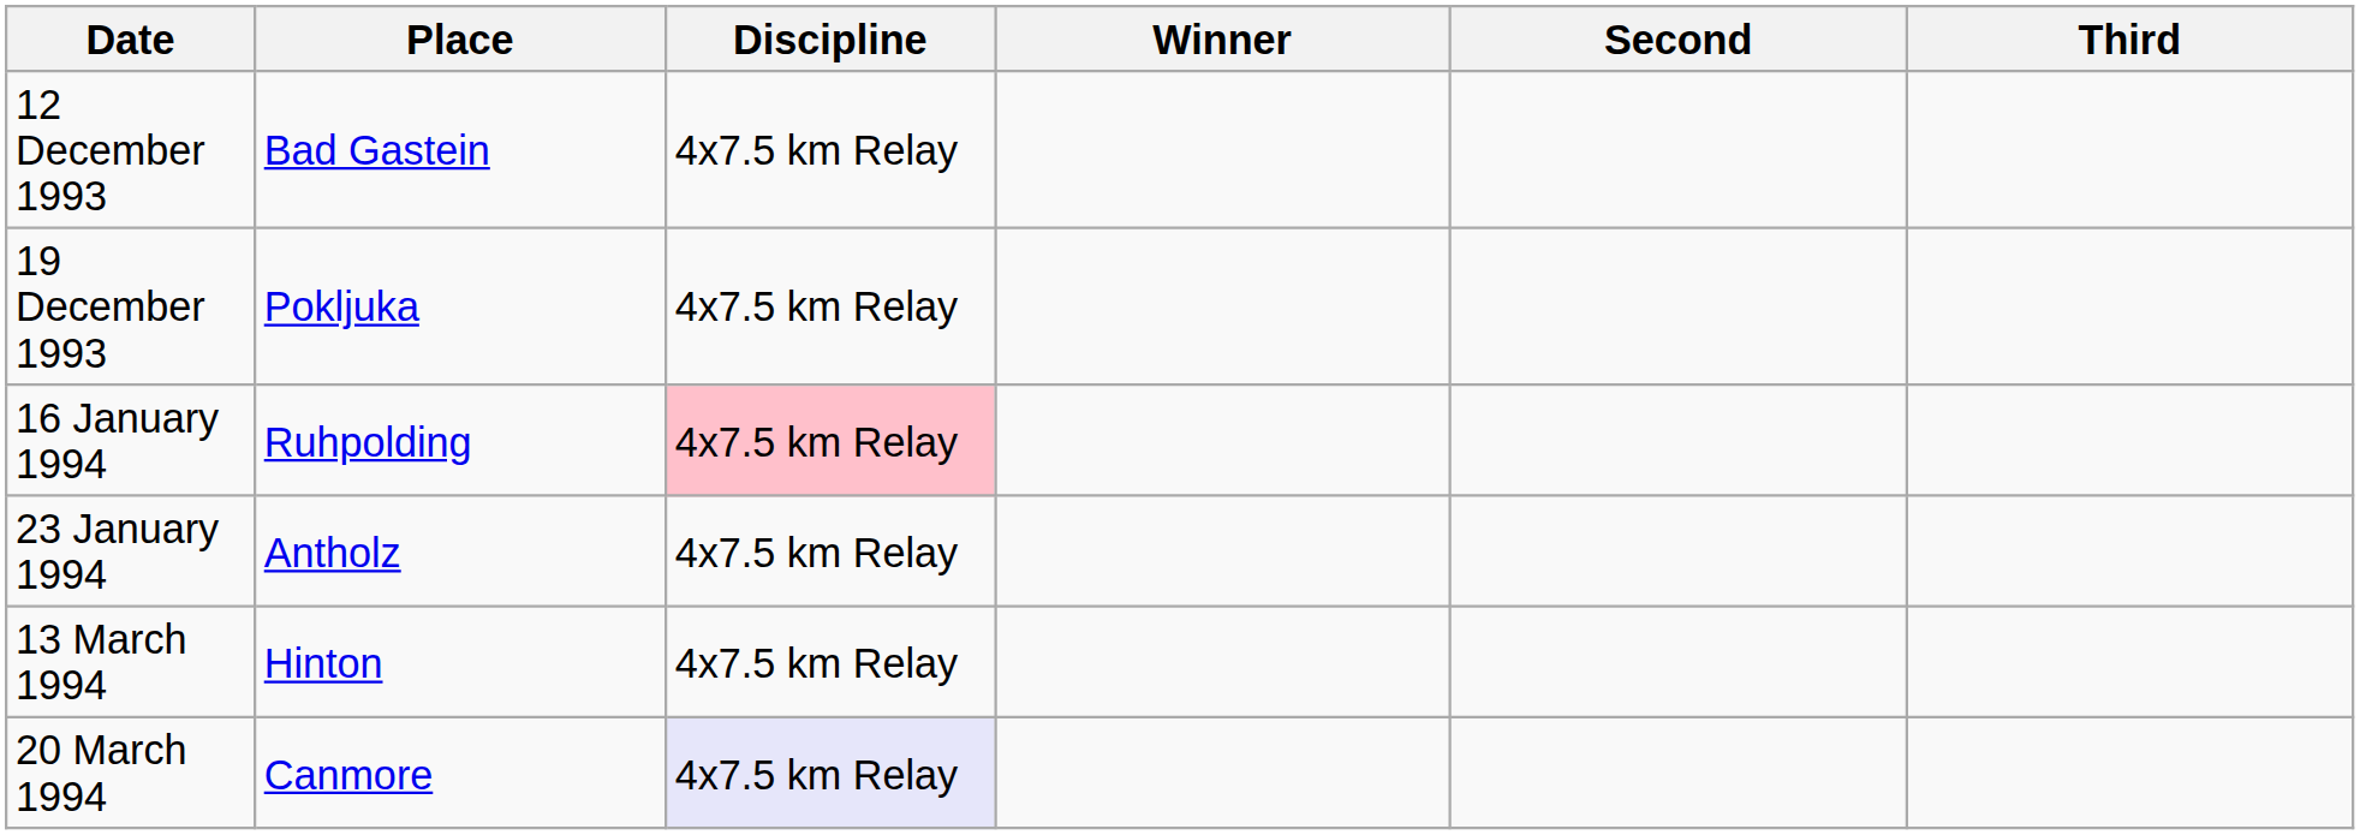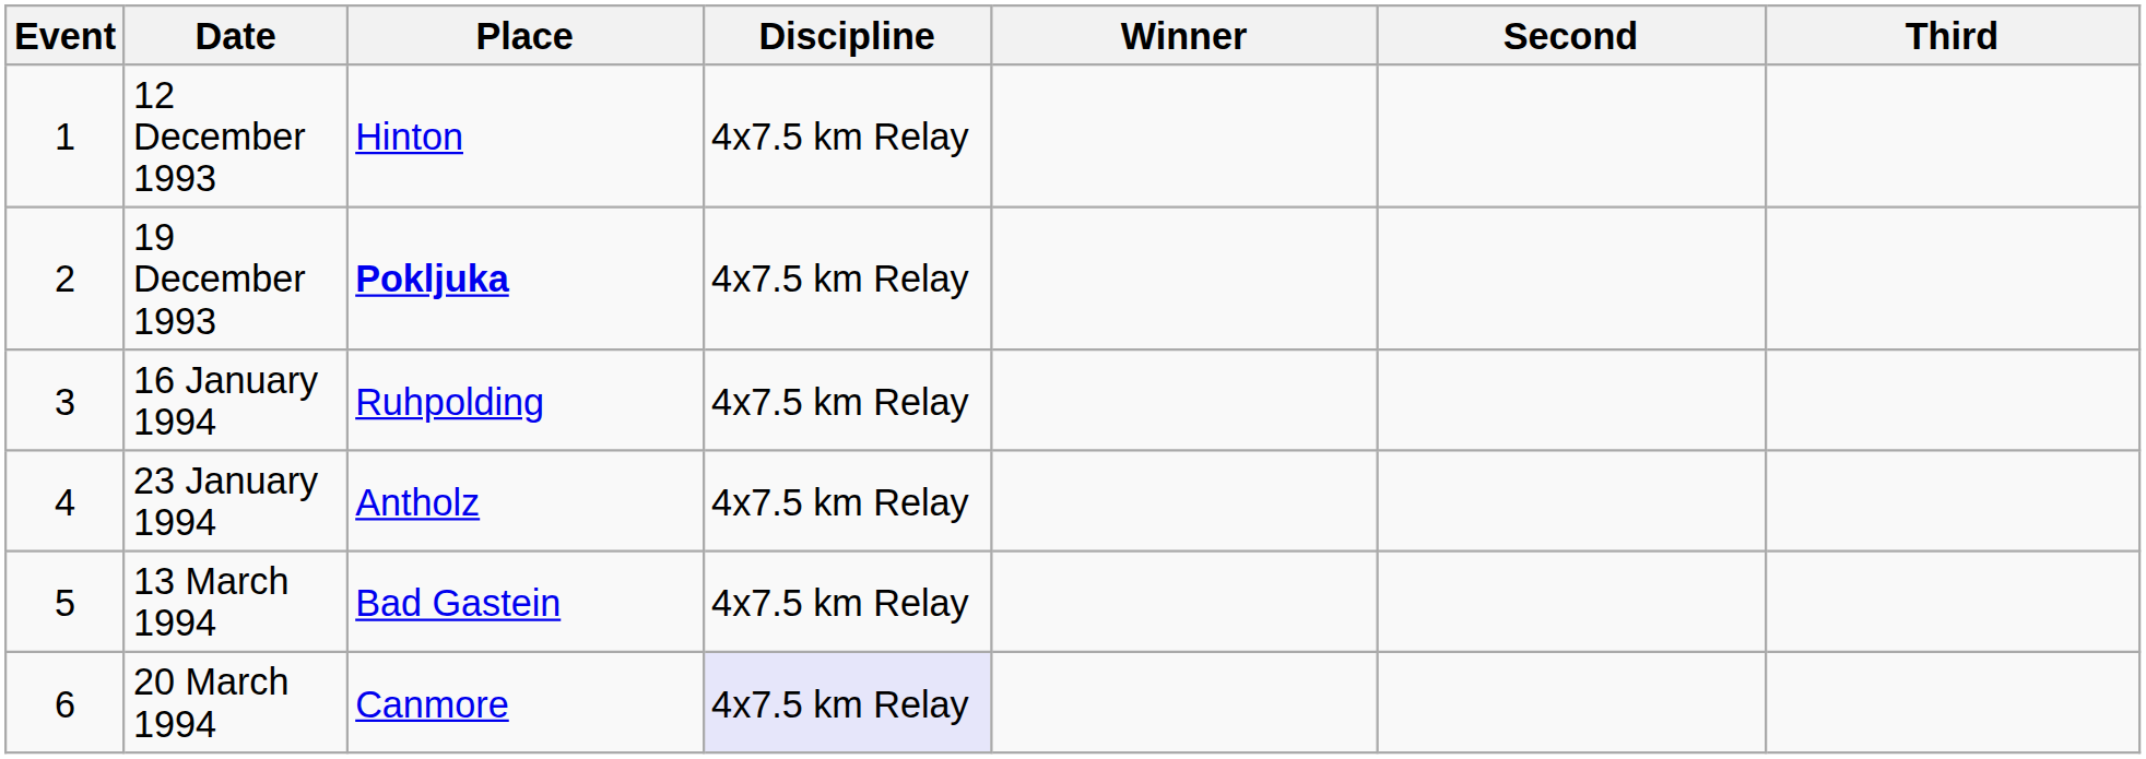+ column: Event | 1 | 2 | 3 | 4 | 5 | 6
12 December 1993 | Place: Bad Gastein -> Hinton
19 December 1993 | Place: normal -> bold
16 January 1994 | Discipline: pink background -> no background
13 March 1994 | Place: Hinton -> Bad Gastein
